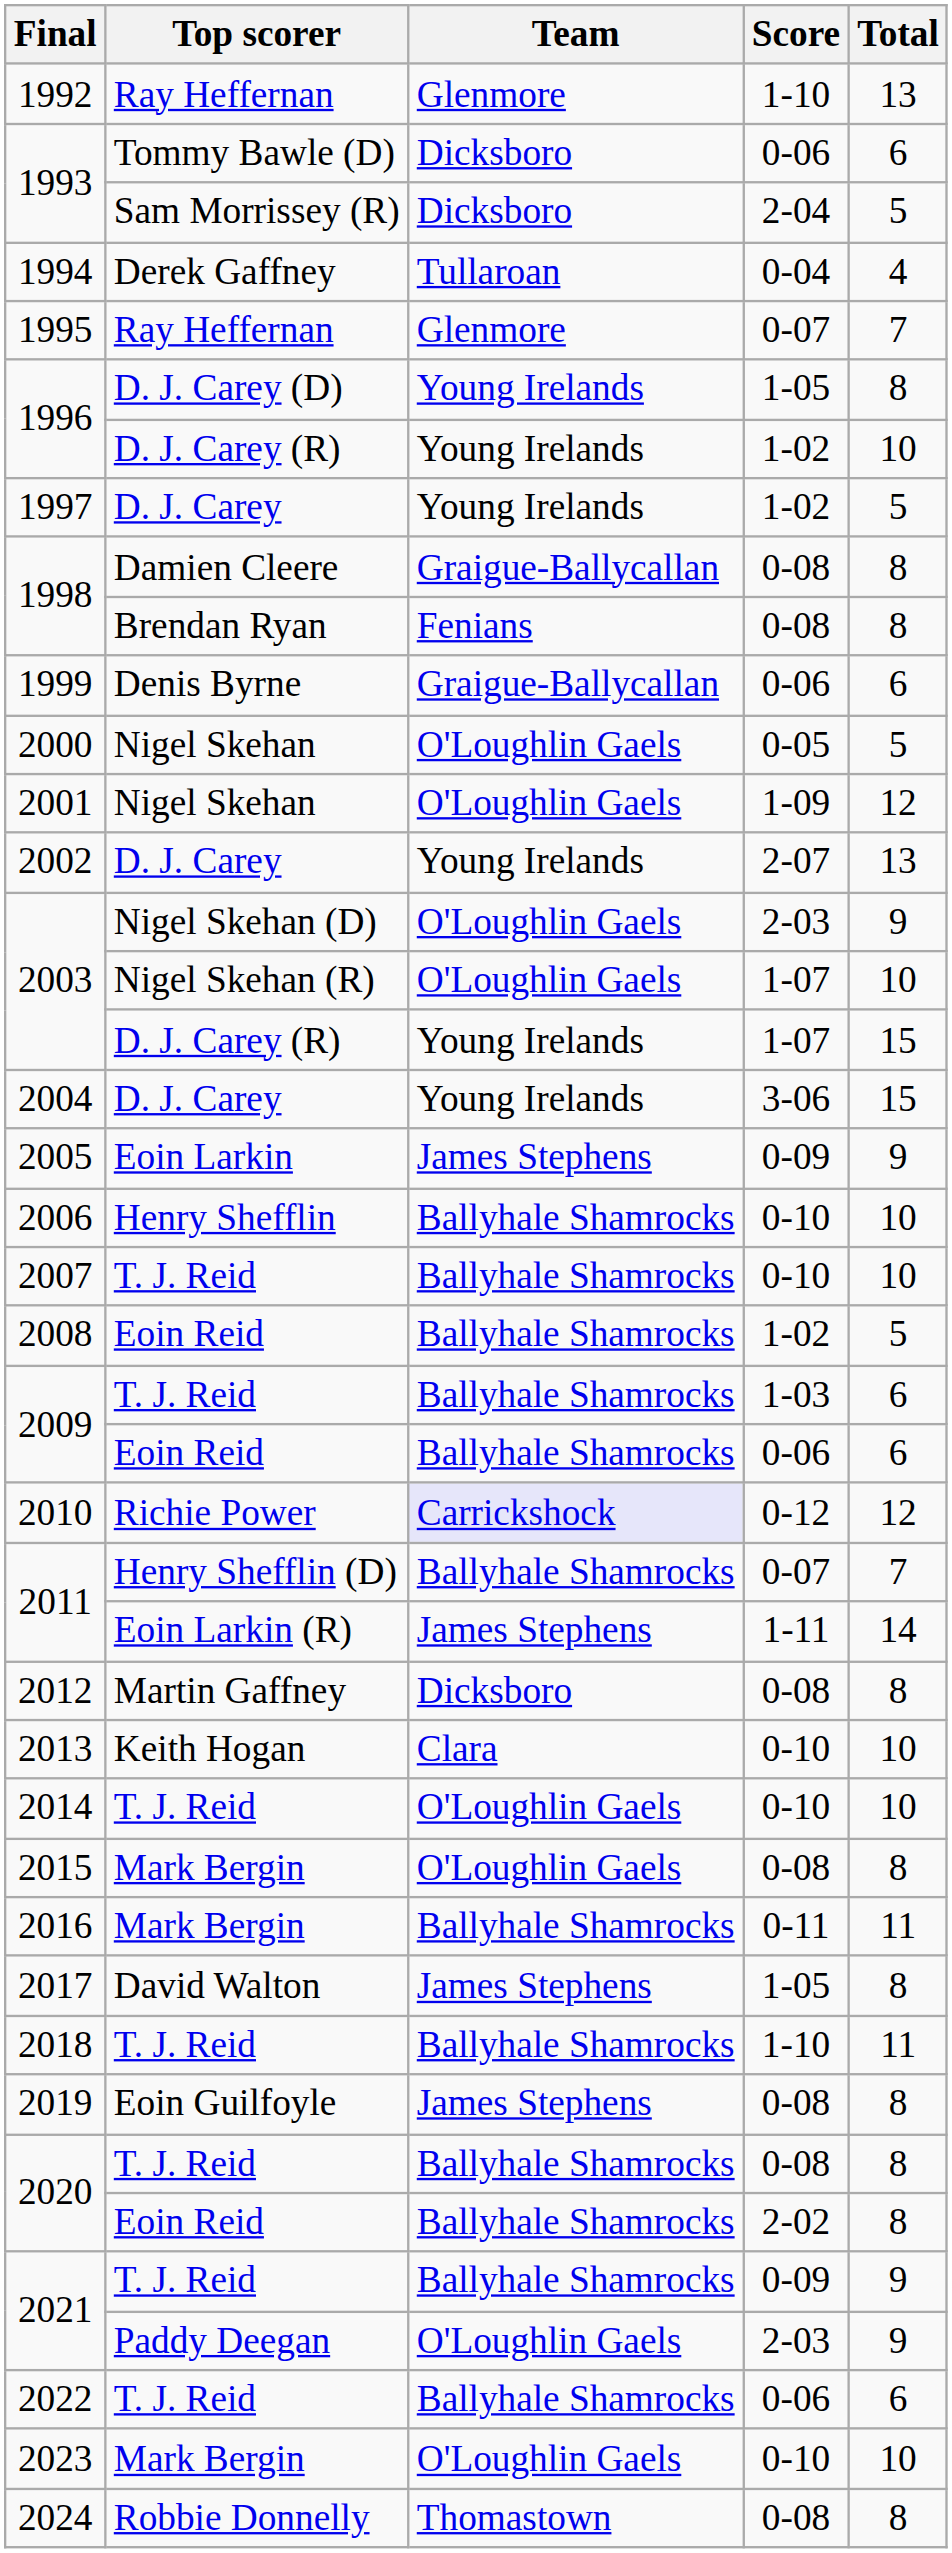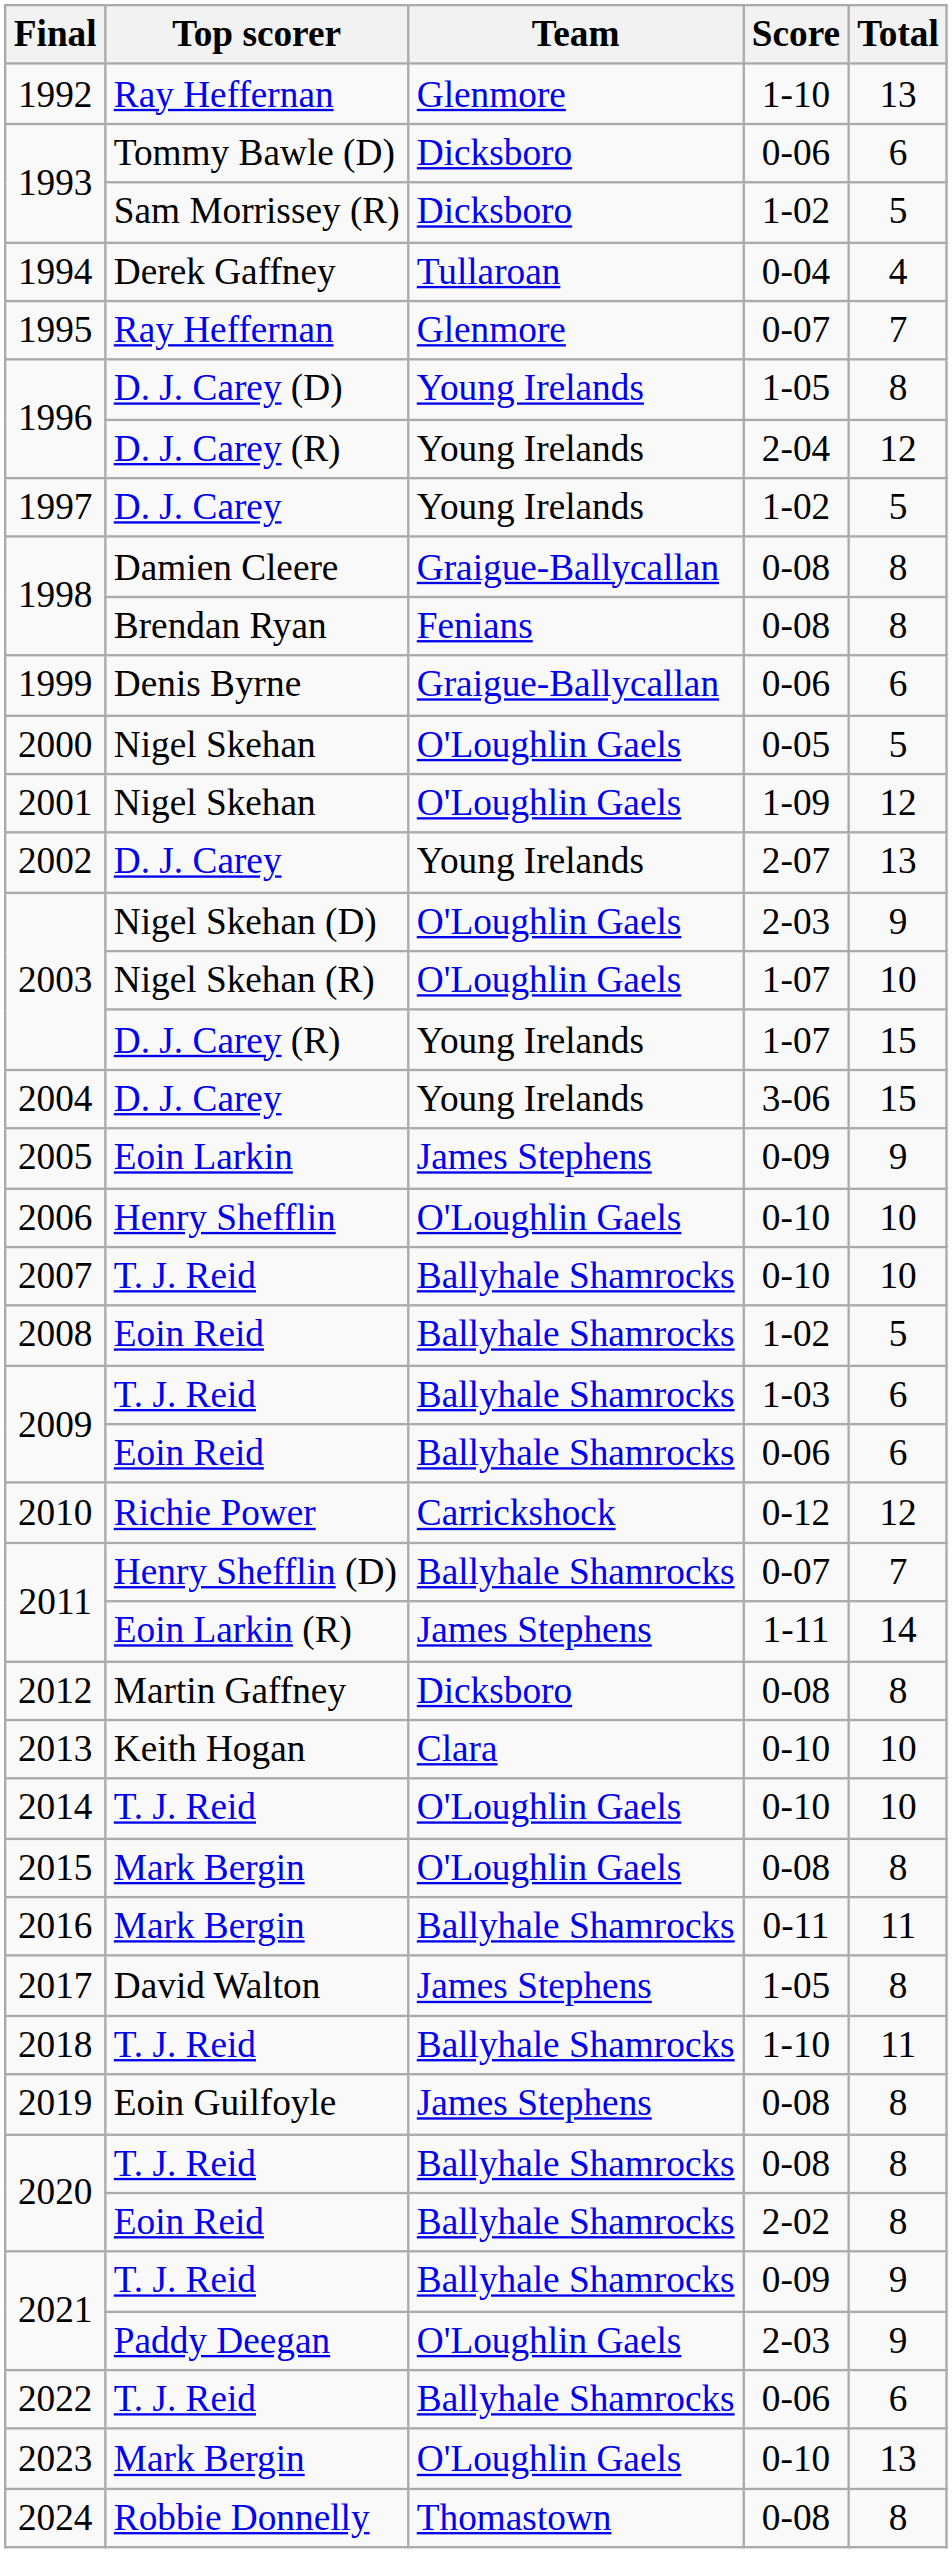1993 / Sam Morrissey (R) | Score: 2-04 -> 1-02
1996 / D. J. Carey (R) | Score: 1-02 -> 2-04
1996 / D. J. Carey (R) | Total: 10 -> 12
2006 | Team: Ballyhale Shamrocks -> O'Loughlin Gaels
2010 | Team: lavender background -> no background
2023 | Total: 10 -> 13
